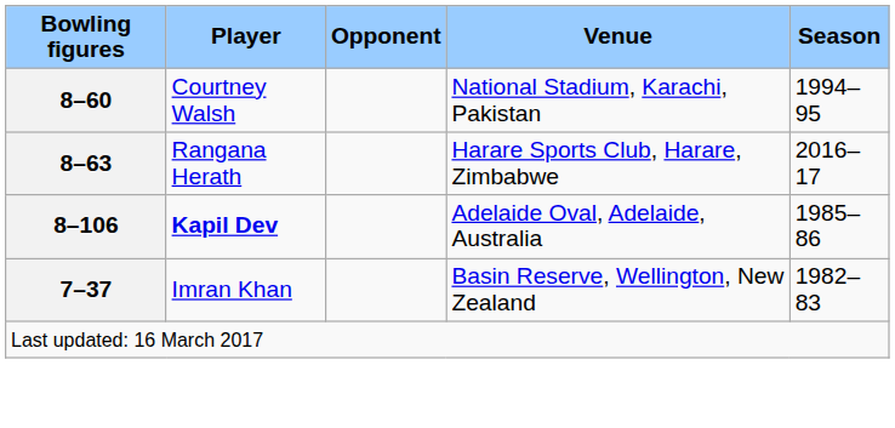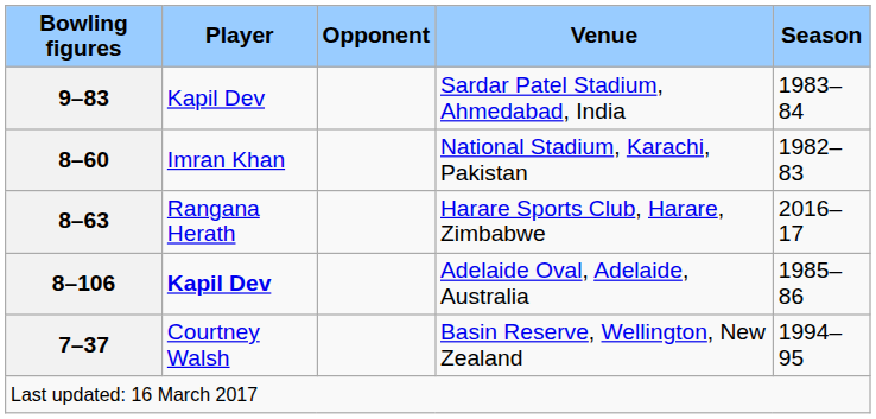+ row: 9–83 | Kapil Dev | Sardar Patel Stadium, Ahmedabad, India | 1983–84
National Stadium, Karachi, Pakistan | Player: Courtney Walsh -> Imran Khan
National Stadium, Karachi, Pakistan | Season: 1994–95 -> 1982–83
Basin Reserve, Wellington, New Zealand | Player: Imran Khan -> Courtney Walsh
Basin Reserve, Wellington, New Zealand | Season: 1982–83 -> 1994–95
